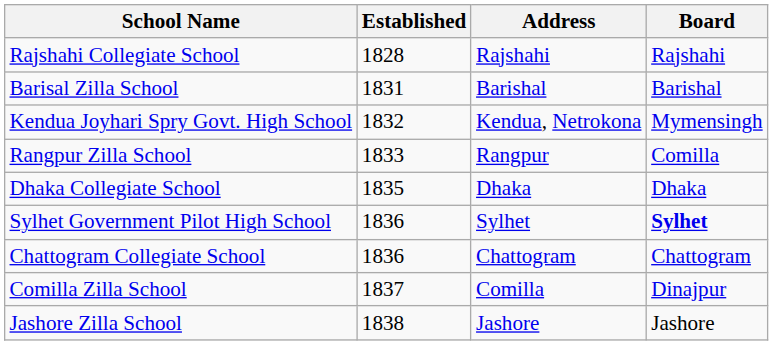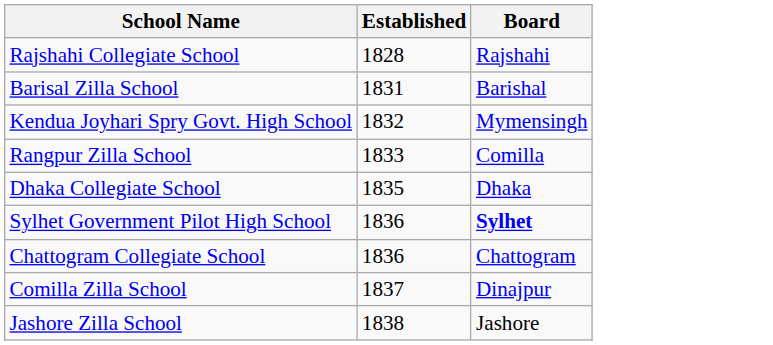- column: Address | Rajshahi | Barishal | Kendua, Netrokona | Rangpur | Dhaka | Sylhet | Chattogram | Comilla | Jashore
